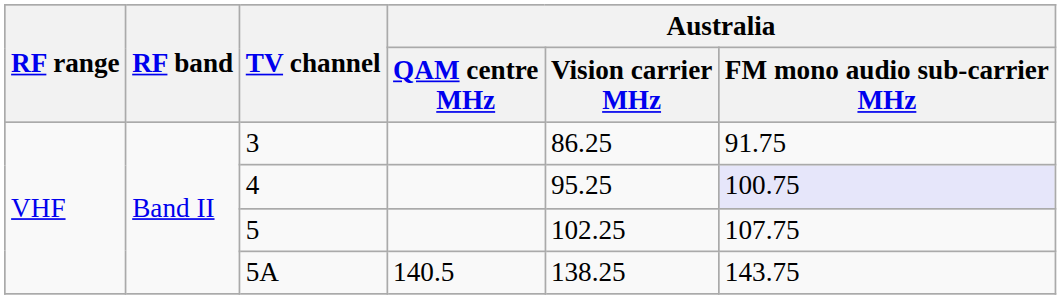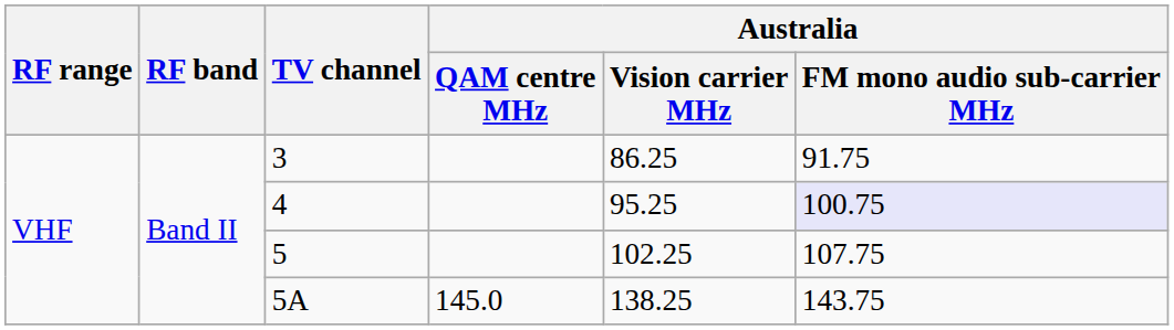5A | Australia / QAM centre MHz: 140.5 -> 145.0
